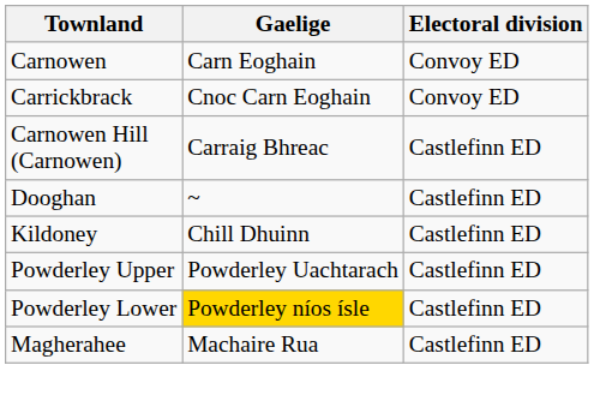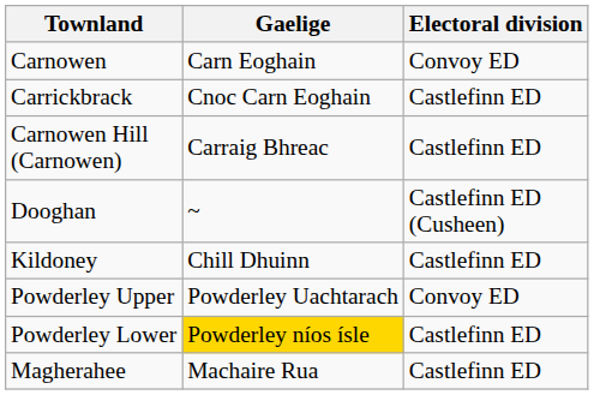Carrickbrack | Electoral division: Convoy ED -> Castlefinn ED
Dooghan | Electoral division: Castlefinn ED -> Castlefinn ED (Cusheen)
Powderley Upper | Electoral division: Castlefinn ED -> Convoy ED
